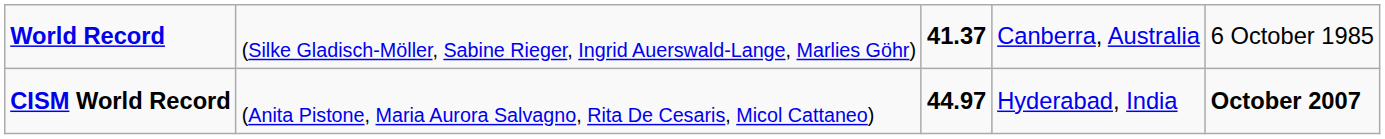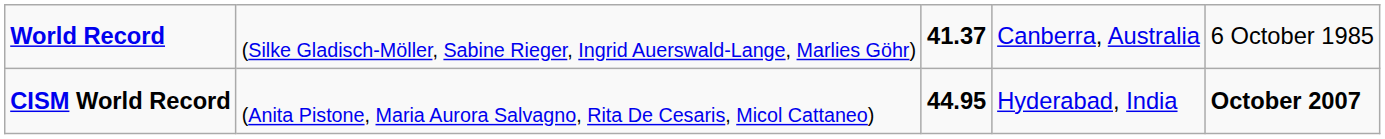CISM World Record | column 3: 44.97 -> 44.95
